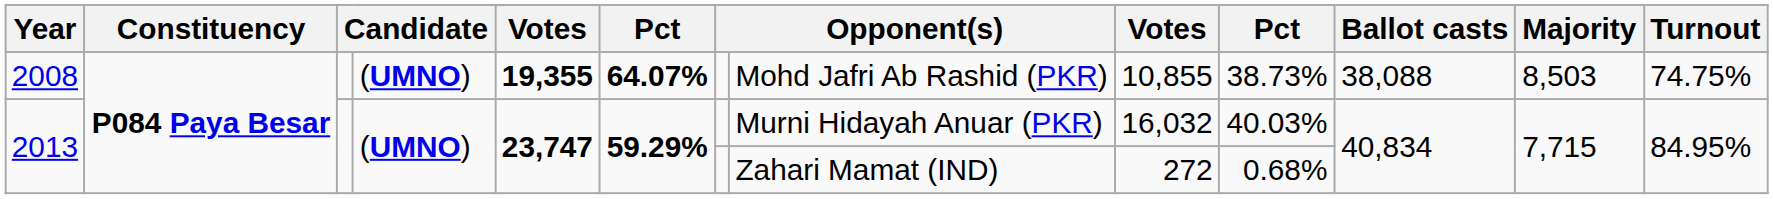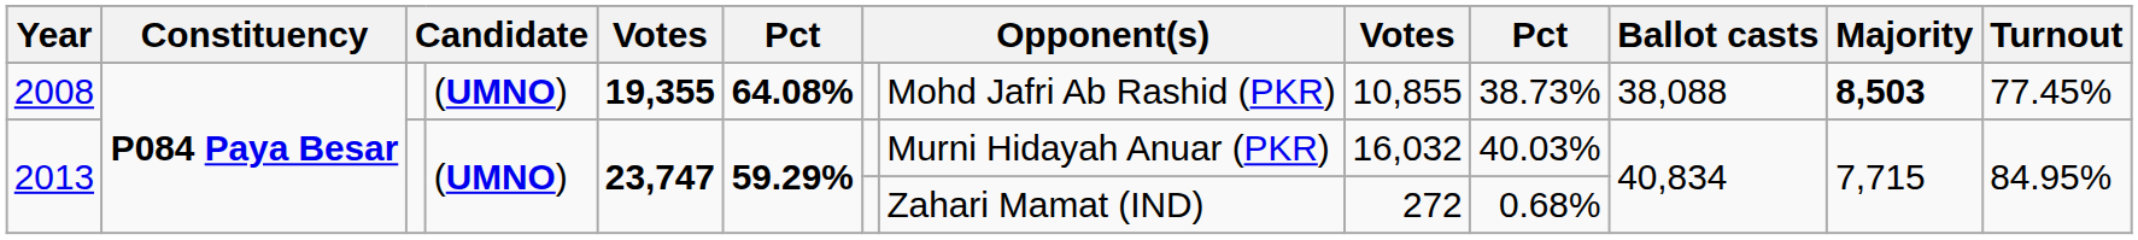2008 | column 6: 64.07% -> 64.08%
2008 | Majority: normal -> bold
2008 | Turnout: 74.75% -> 77.45%
